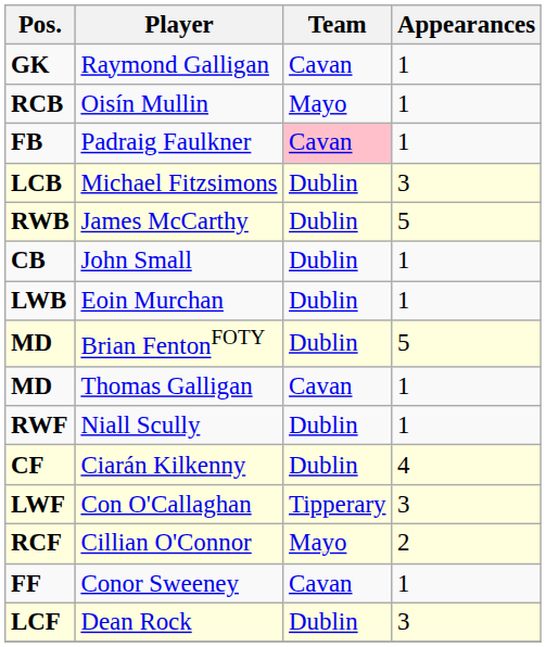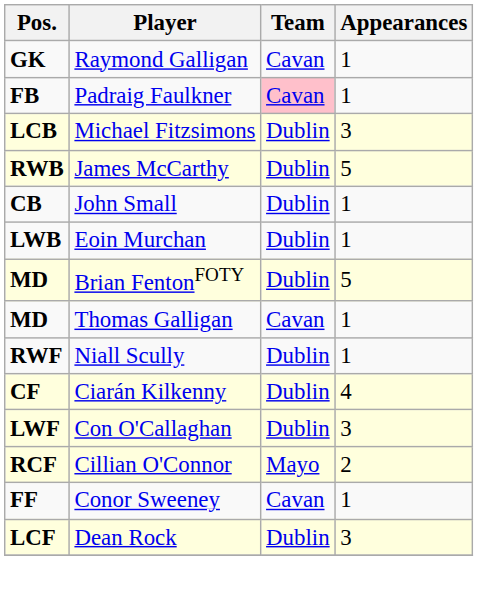- row: RCB | Oisín Mullin | Mayo | 1
Con O'Callaghan | Team: Tipperary -> Dublin
